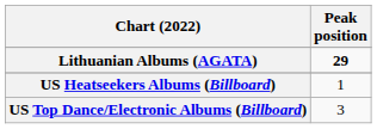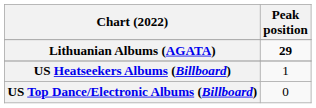US Top Dance/Electronic Albums (Billboard) | Peak position: 3 -> 0
